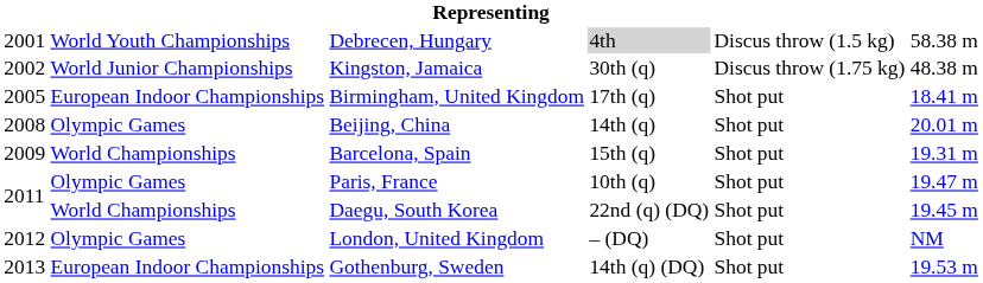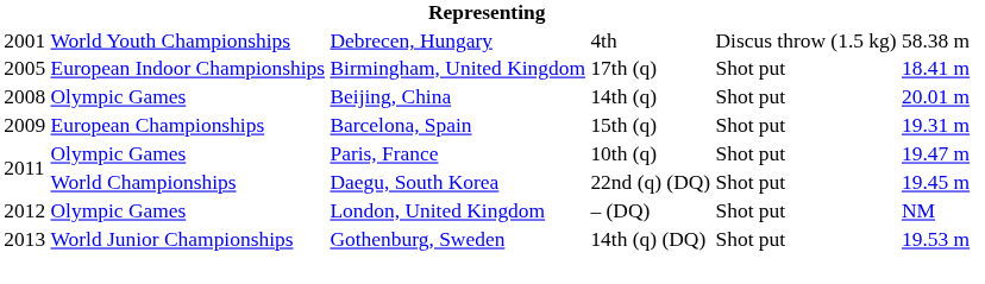Debrecen, Hungary | column 4: lightgrey background -> no background
- row: 2002 | World Junior Championships | Kingston, Jamaica | 30th (q) | Discus throw (1.75 kg) | 48.38 m
Barcelona, Spain | column 2: World Championships -> European Championships
Gothenburg, Sweden | column 2: European Indoor Championships -> World Junior Championships
